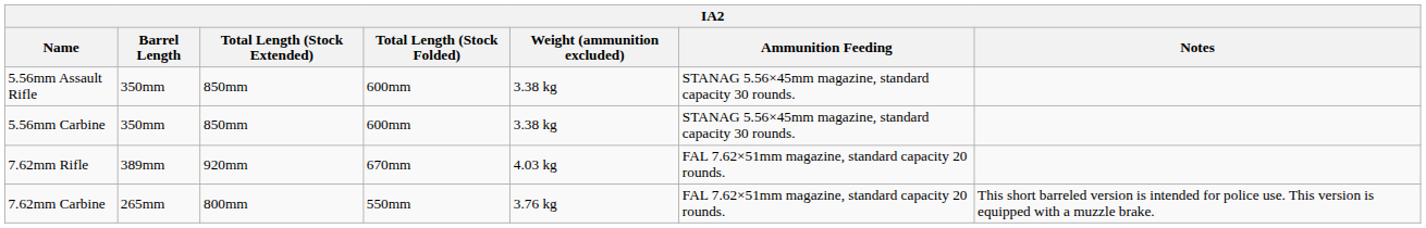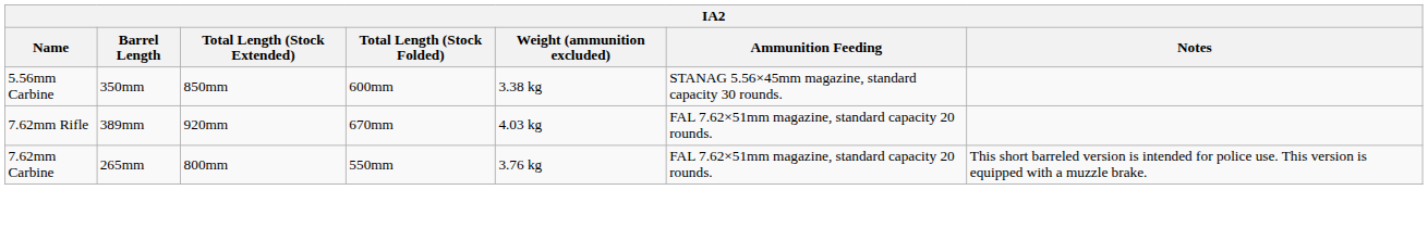- row: 5.56mm Assault Rifle | 350mm | 850mm | 600mm | 3.38 kg | STANAG 5.56×45mm magazine, standard capacity 30 rounds.
